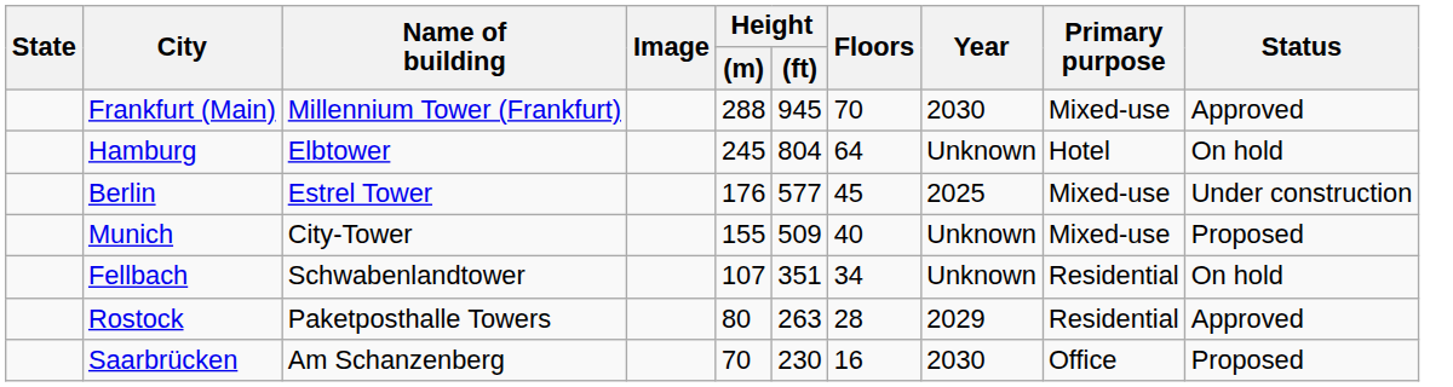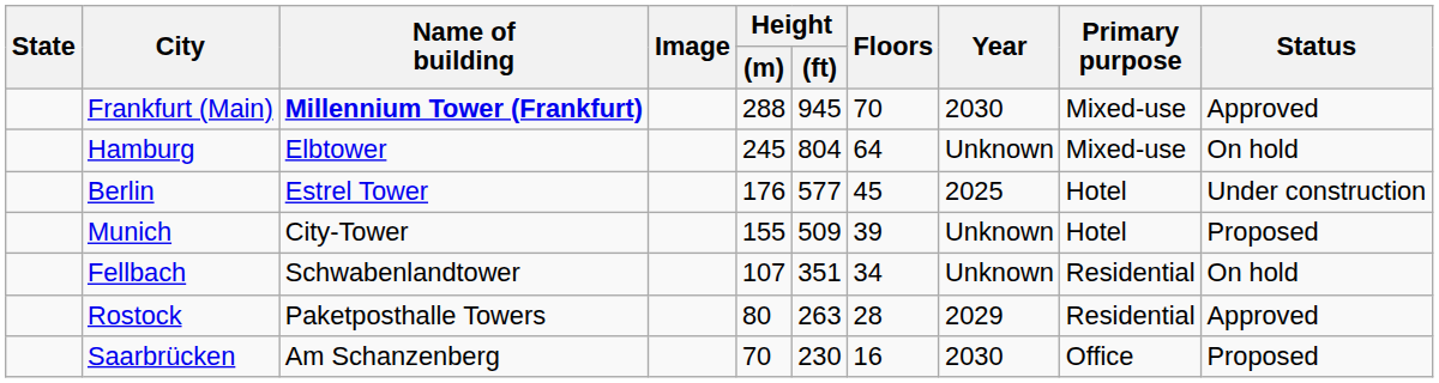Frankfurt (Main) | Name of building: normal -> bold
Hamburg | Primary purpose: Hotel -> Mixed-use
Berlin | Primary purpose: Mixed-use -> Hotel
Munich | Floors: 40 -> 39
Munich | Primary purpose: Mixed-use -> Hotel
